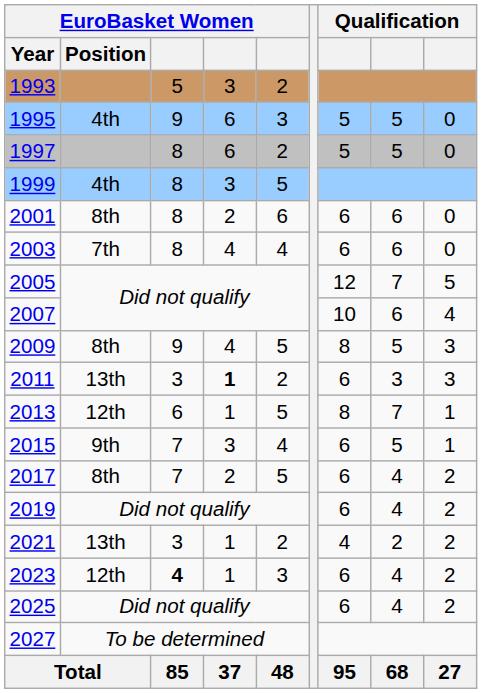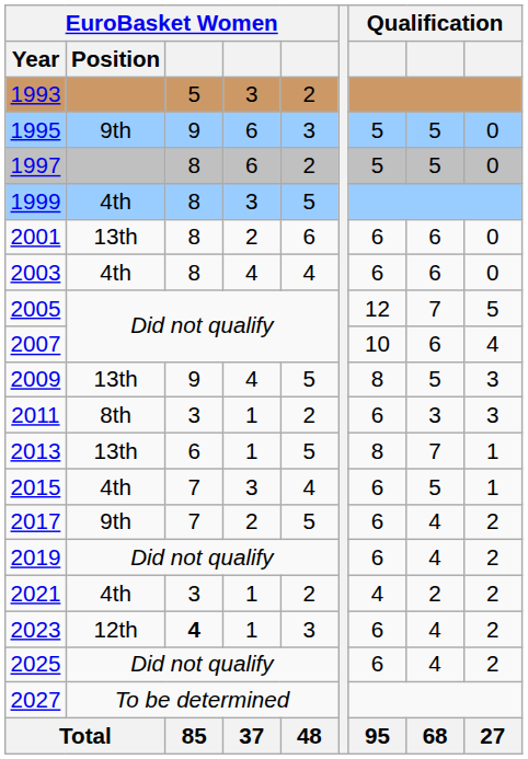1995 | EuroBasket Women / Position: 4th -> 9th
2001 | EuroBasket Women / Position: 8th -> 13th
2003 | EuroBasket Women / Position: 7th -> 4th
2009 | EuroBasket Women / Position: 8th -> 13th
2011 | EuroBasket Women / Position: 13th -> 8th
2011 | column 4: bold -> normal
2013 | EuroBasket Women / Position: 12th -> 13th
2015 | EuroBasket Women / Position: 9th -> 4th
2017 | EuroBasket Women / Position: 8th -> 9th
2021 | EuroBasket Women / Position: 13th -> 4th
